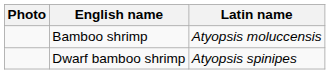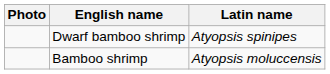rows swapped: Bamboo shrimp <-> Dwarf bamboo shrimp
